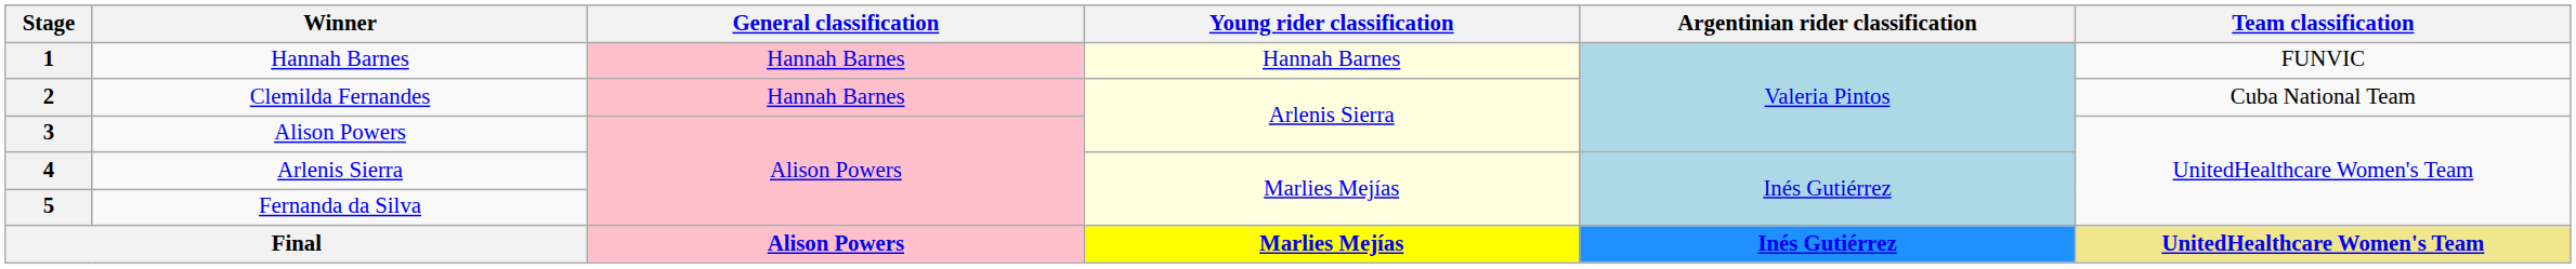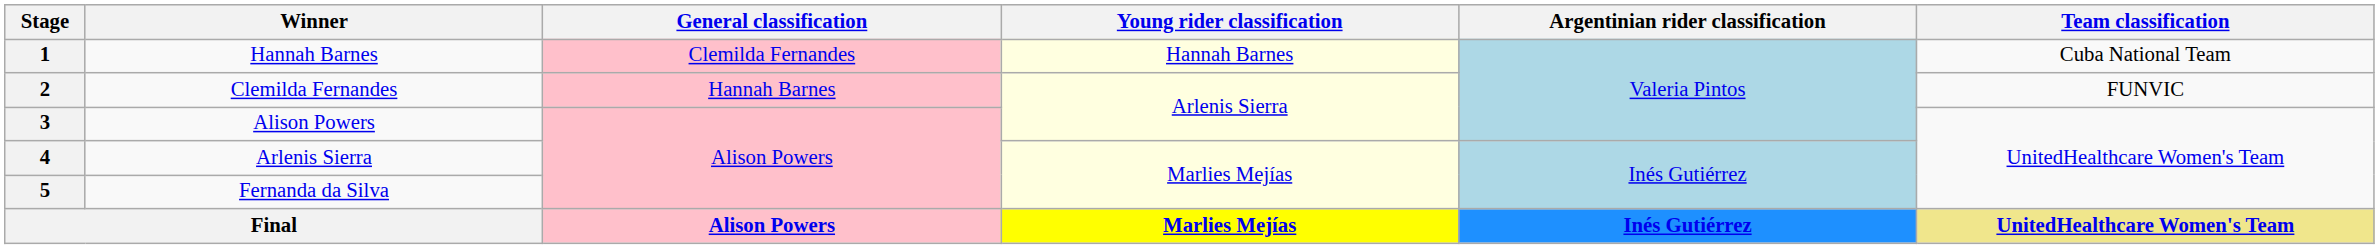1 | General classification: Hannah Barnes -> Clemilda Fernandes
1 | Team classification: FUNVIC -> Cuba National Team
2 | Team classification: Cuba National Team -> FUNVIC
